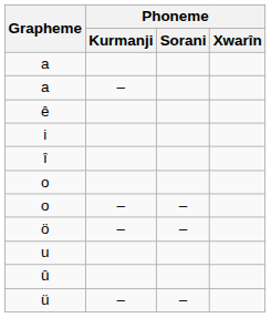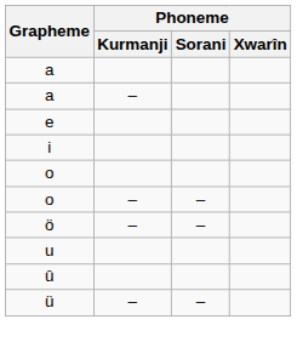+ row: e
- row: ê
- row: î
